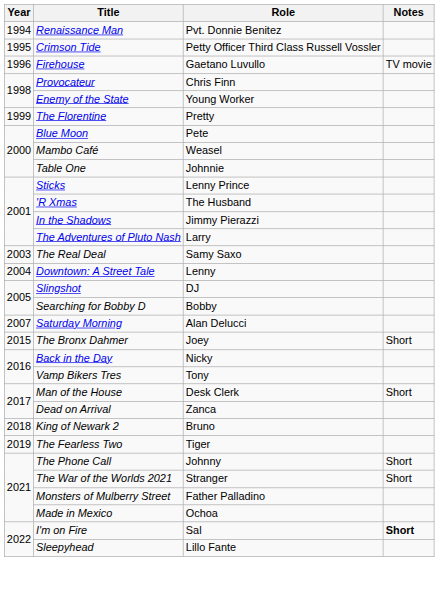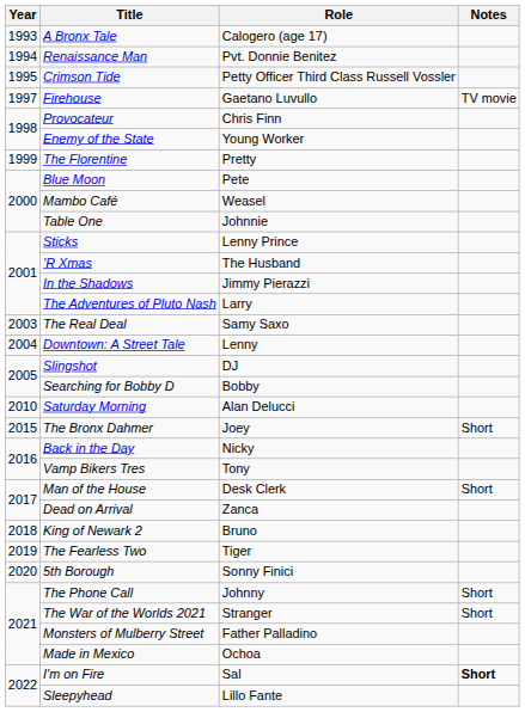+ row: 1993 | A Bronx Tale | Calogero (age 17)
Firehouse | Year: 1996 -> 1997
Saturday Morning | Year: 2007 -> 2010
+ row: 2020 | 5th Borough | Sonny Finici
